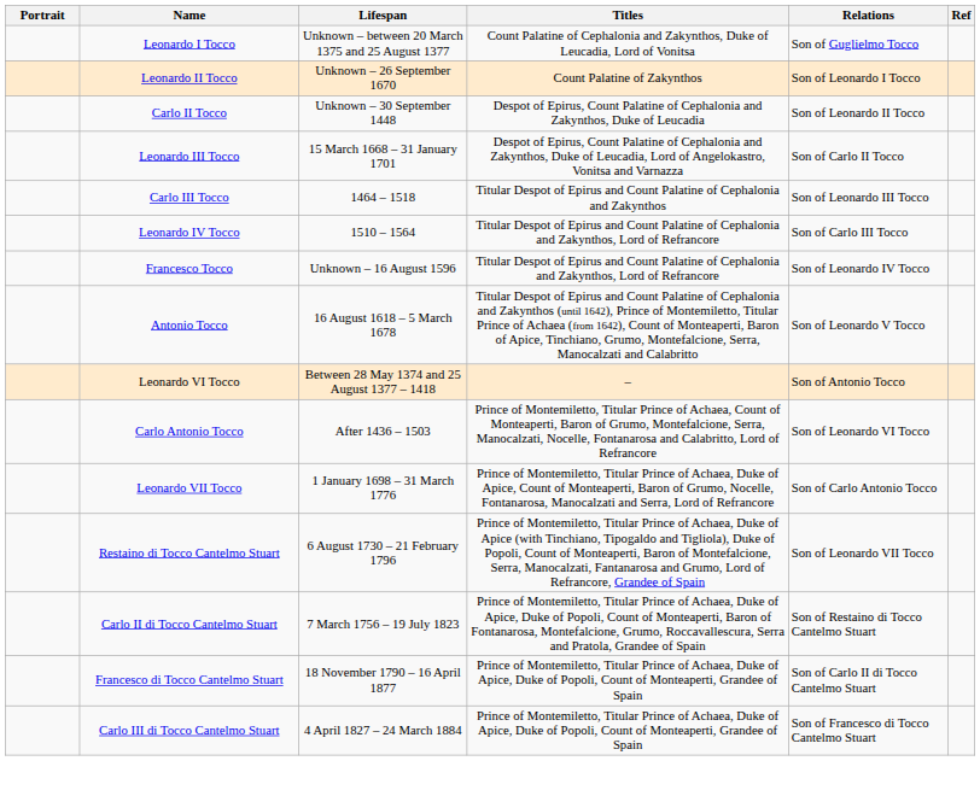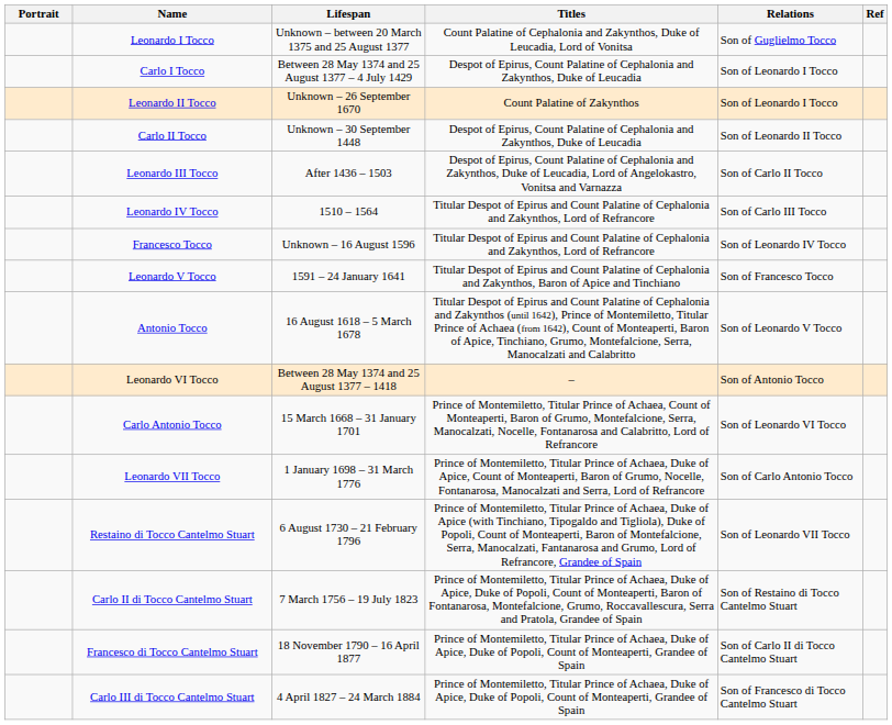+ row: Carlo I Tocco | Between 28 May 1374 and 25 August 1377 – 4 July 1429 | Despot of Epirus, Count Palatine of Cephalonia and Zakynthos, Duke of Leucadia | Son of Leonardo I Tocco
Leonardo III Tocco | Lifespan: 15 March 1668 – 31 January 1701 -> After 1436 – 1503
- row: Carlo III Tocco | 1464 – 1518 | Titular Despot of Epirus and Count Palatine of Cephalonia and Zakynthos | Son of Leonardo III Tocco
+ row: Leonardo V Tocco | 1591 – 24 January 1641 | Titular Despot of Epirus and Count Palatine of Cephalonia and Zakynthos, Baron of Apice and Tinchiano | Son of Francesco Tocco
Carlo Antonio Tocco | Lifespan: After 1436 – 1503 -> 15 March 1668 – 31 January 1701
